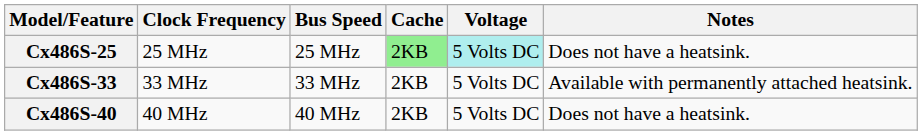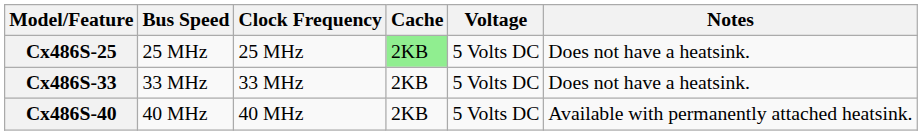columns swapped: Bus Speed <-> Clock Frequency
Cx486S-25 | Voltage: paleturquoise background -> no background
Cx486S-33 | Notes: Available with permanently attached heatsink. -> Does not have a heatsink.
Cx486S-40 | Notes: Does not have a heatsink. -> Available with permanently attached heatsink.
